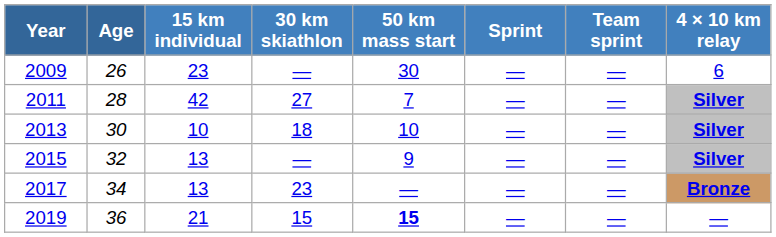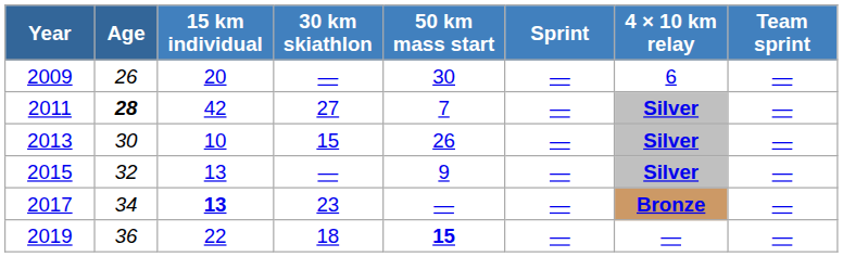columns swapped: 4 × 10 km relay <-> Team sprint
2009 | 15 km individual: 23 -> 20
2011 | Age: normal -> bold
2013 | 30 km skiathlon: 18 -> 15
2013 | 50 km mass start: 10 -> 26
2017 | 15 km individual: normal -> bold
2019 | 15 km individual: 21 -> 22
2019 | 30 km skiathlon: 15 -> 18
